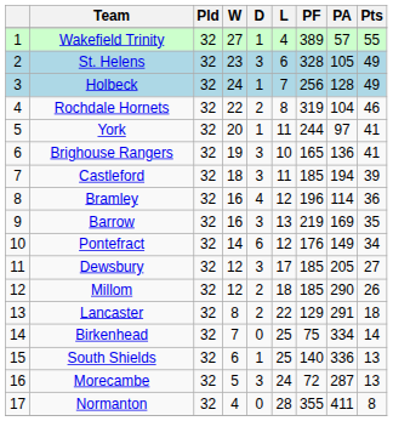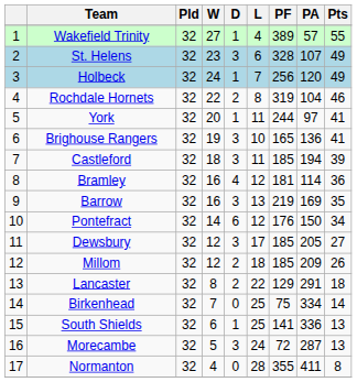St. Helens | PA: 105 -> 107
Holbeck | PA: 128 -> 120
Bramley | PF: 196 -> 181
Pontefract | PA: 149 -> 150
Millom | PA: 290 -> 209
South Shields | PF: 140 -> 141
